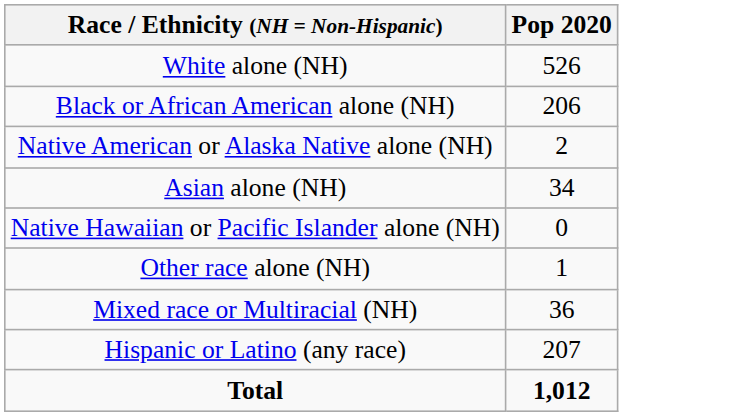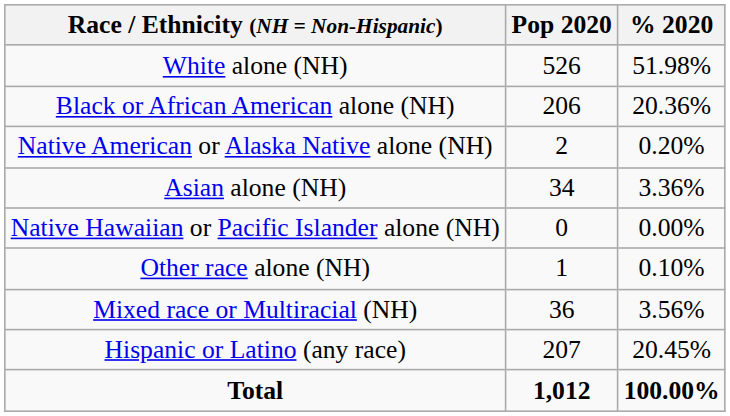+ column: % 2020 | 51.98% | 20.36% | 0.20% | 3.36% | 0.00% | 0.10% | 3.56% | 20.45% | 100.00%
